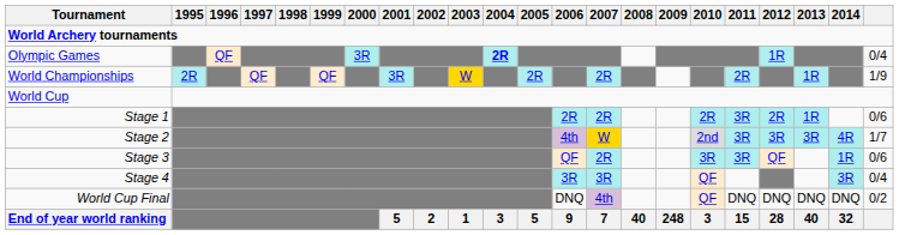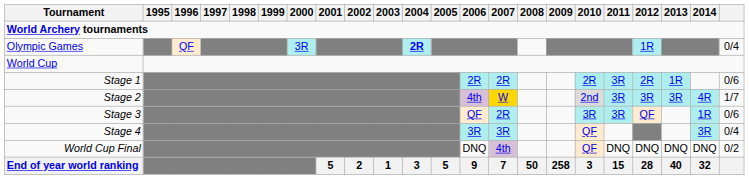- row: World Championships | 2R | QF | QF | 3R | W | 2R | 2R | 2R | 1R | 1/9
End of year world ranking | 2008: 40 -> 50
End of year world ranking | 2009: 248 -> 258
